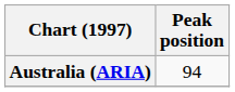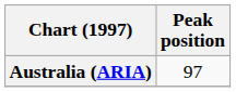Australia (ARIA) | Peak position: 94 -> 97
